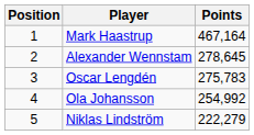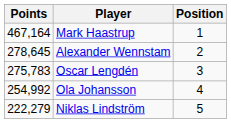columns swapped: Position <-> Points
